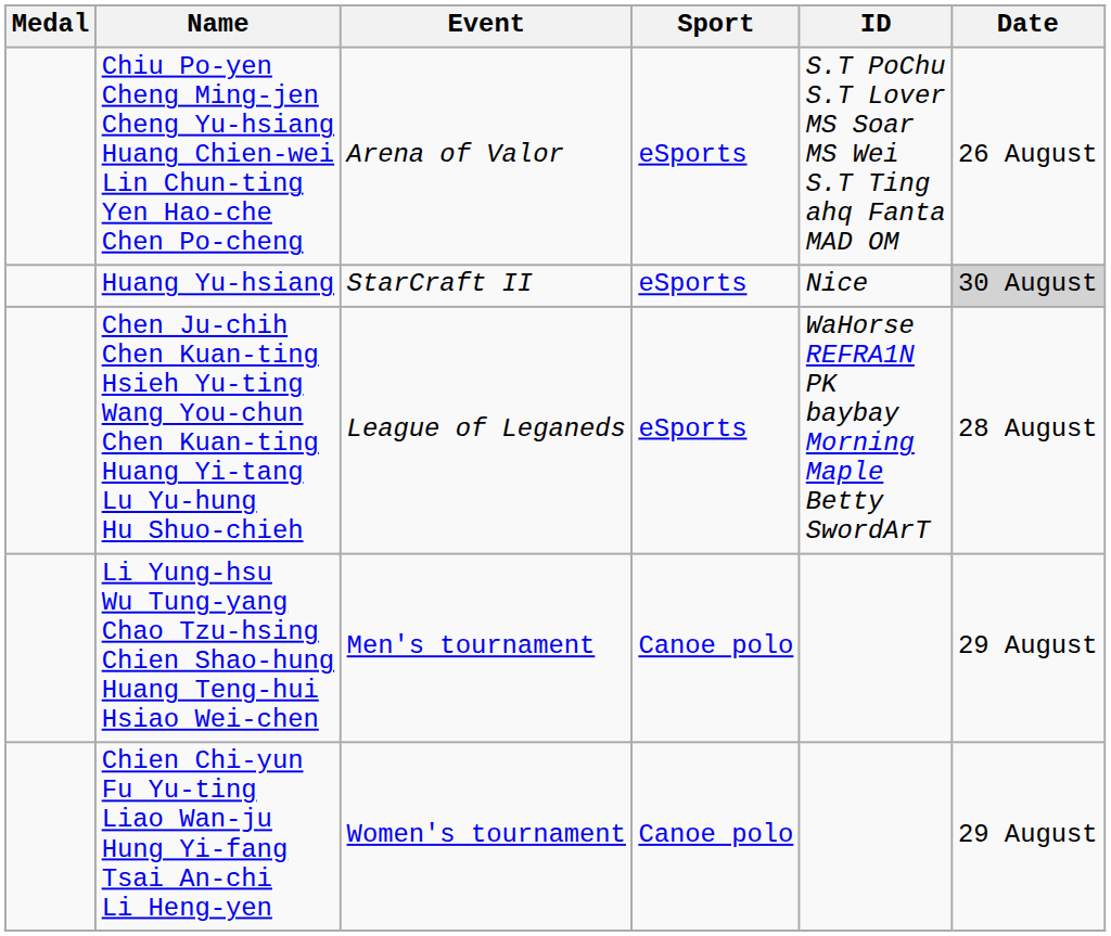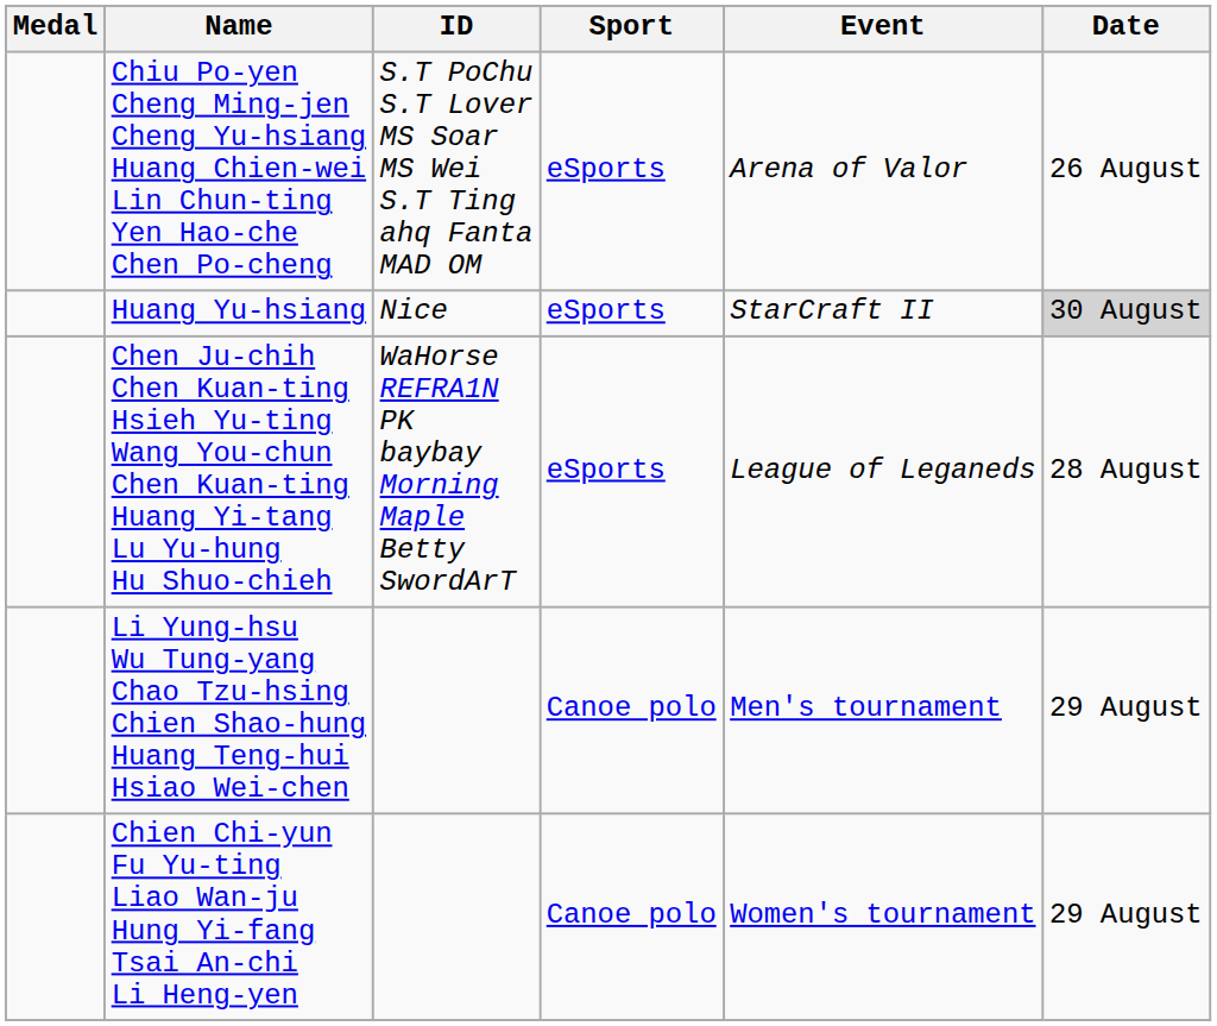columns swapped: ID <-> Event
